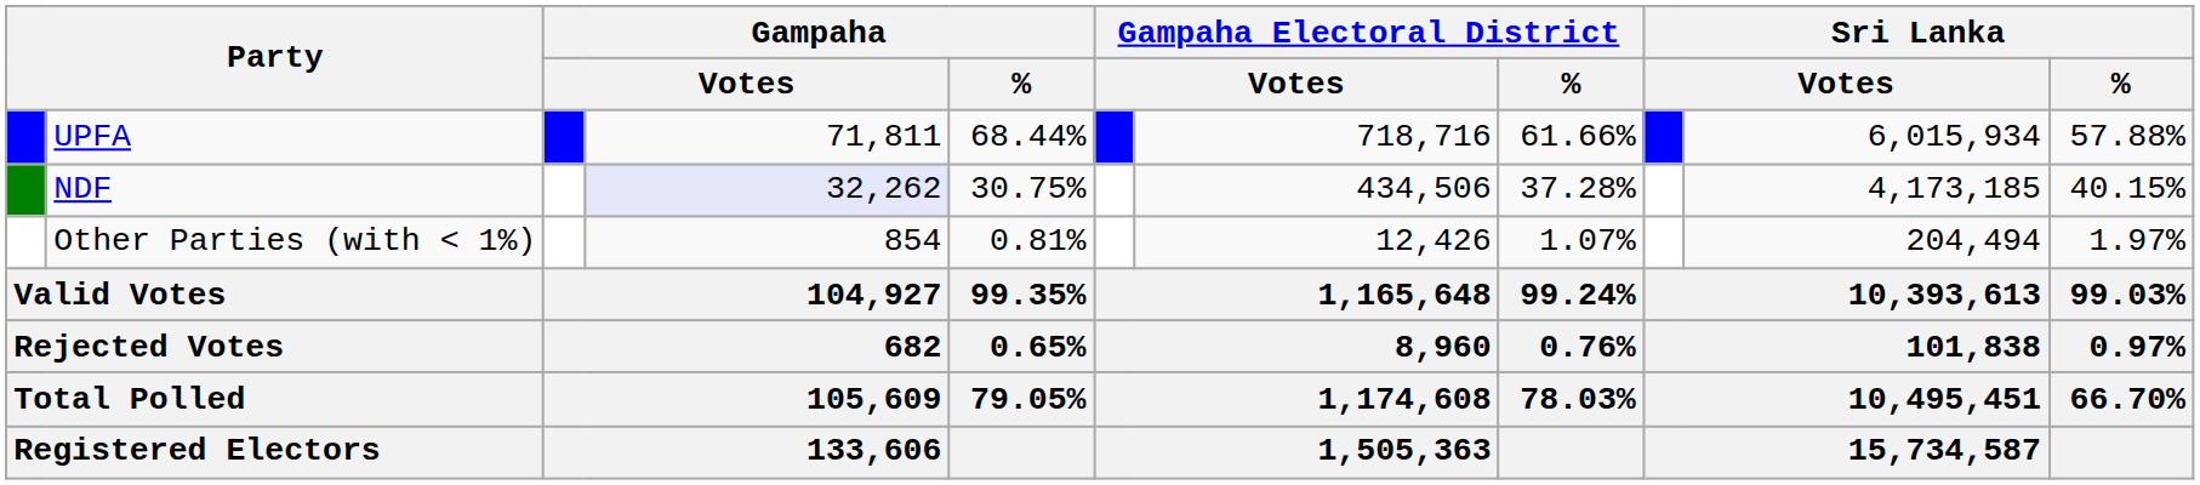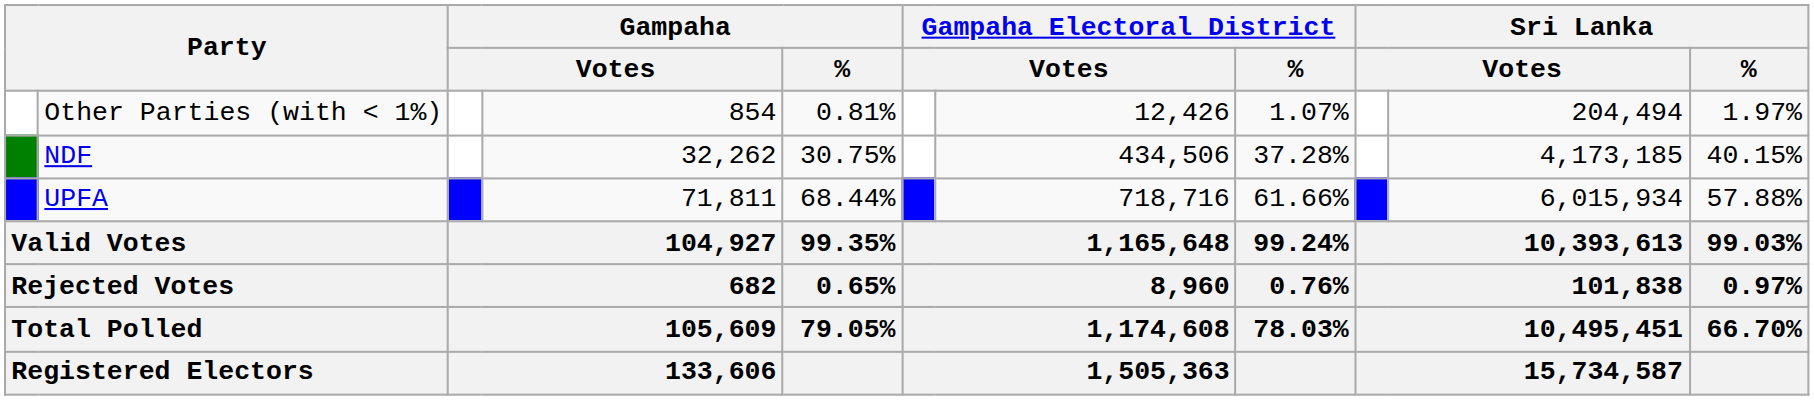rows swapped: UPFA <-> Other Parties (with < 1%)
NDF | column 4: lavender background -> no background
